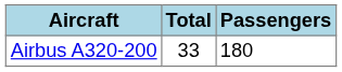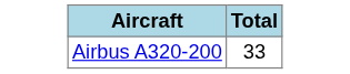- column: Passengers | 180
